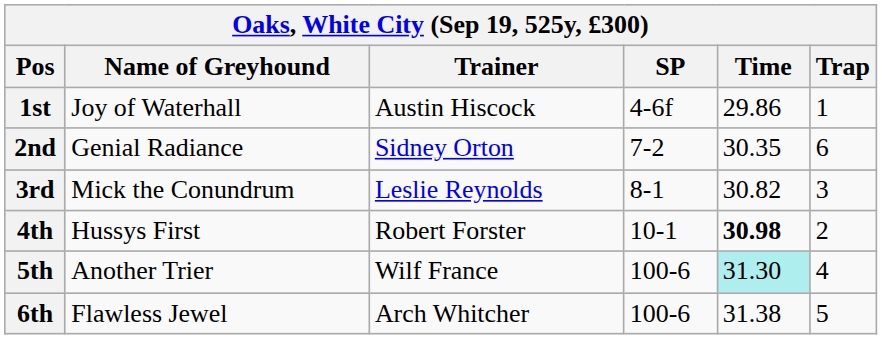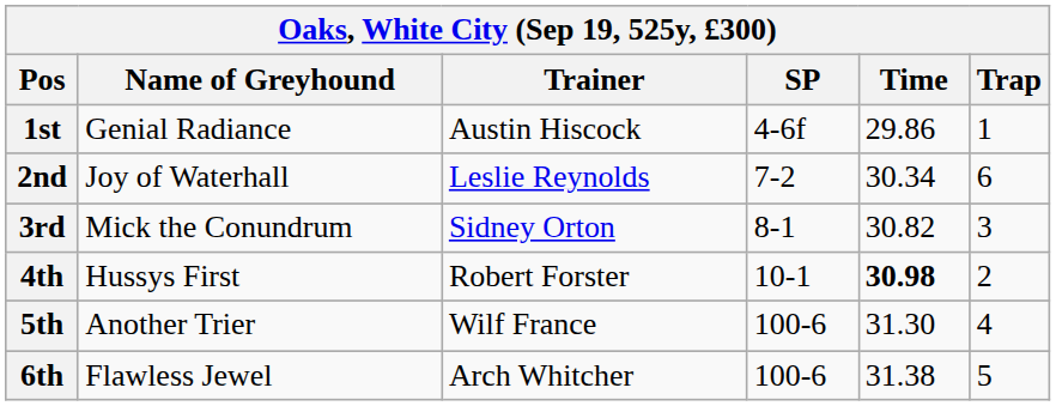1st | Name of Greyhound: Joy of Waterhall -> Genial Radiance
2nd | Name of Greyhound: Genial Radiance -> Joy of Waterhall
2nd | Trainer: Sidney Orton -> Leslie Reynolds
2nd | Time: 30.35 -> 30.34
3rd | Trainer: Leslie Reynolds -> Sidney Orton
5th | Time: paleturquoise background -> no background
